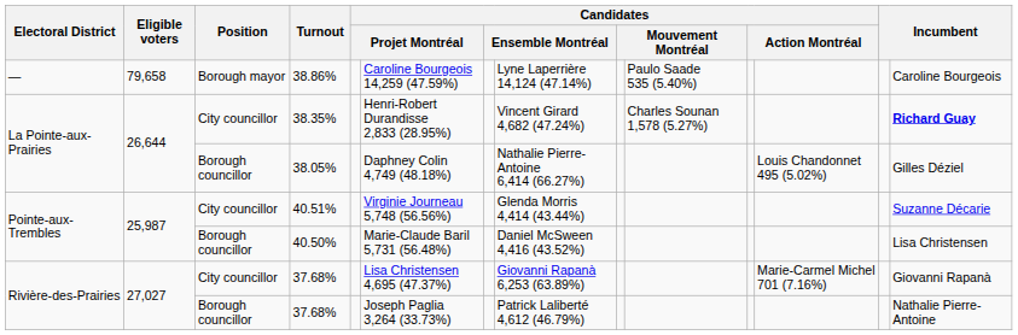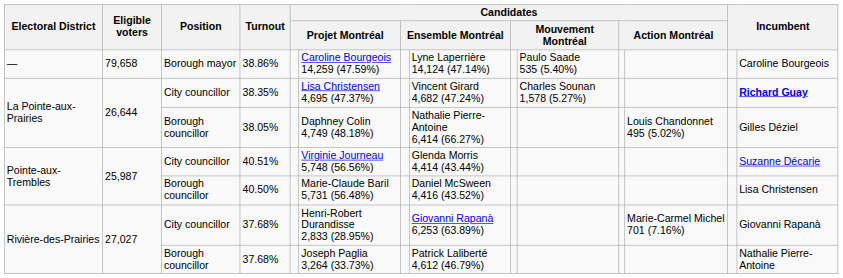38.35% | column 6: Henri-Robert Durandisse 2,833 (28.95%) -> Lisa Christensen 4,695 (47.37%)
City councillor / 37.68% | column 6: Lisa Christensen 4,695 (47.37%) -> Henri-Robert Durandisse 2,833 (28.95%)
